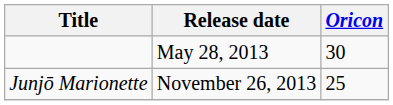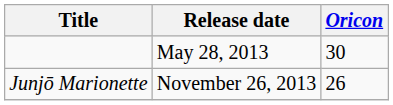Junjō Marionette | Oricon: 25 -> 26
